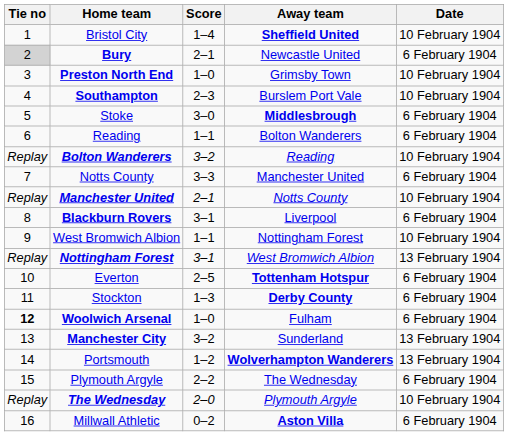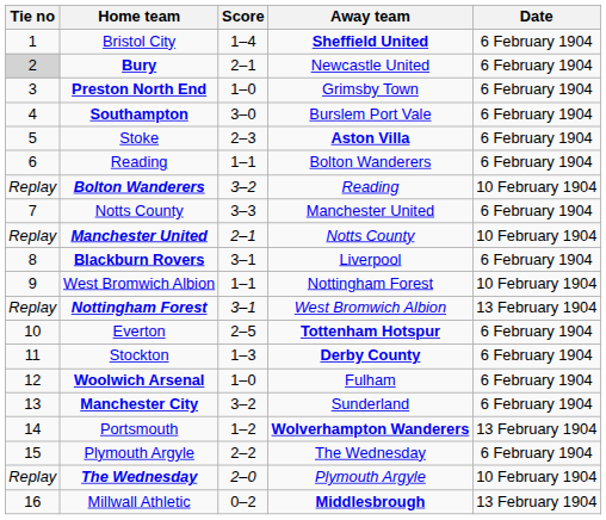Bristol City | Date: 10 February 1904 -> 6 February 1904
Preston North End | Date: 10 February 1904 -> 6 February 1904
Southampton | Score: 2–3 -> 3–0
Southampton | Date: 10 February 1904 -> 6 February 1904
Stoke | Score: 3–0 -> 2–3
Stoke | Away team: Middlesbrough -> Aston Villa
Woolwich Arsenal | Tie no: bold -> normal
Manchester City | Date: 13 February 1904 -> 6 February 1904
Millwall Athletic | Away team: Aston Villa -> Middlesbrough
Millwall Athletic | Date: 6 February 1904 -> 13 February 1904
